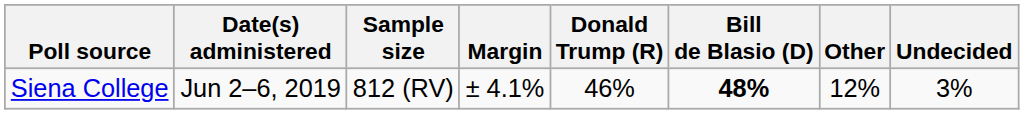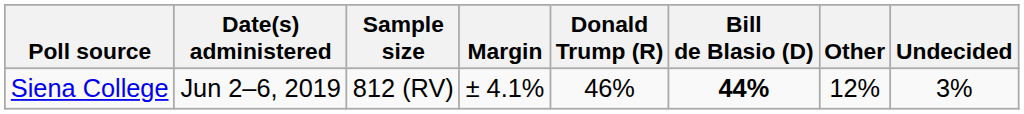Siena College | Bill de Blasio (D): 48% -> 44%
